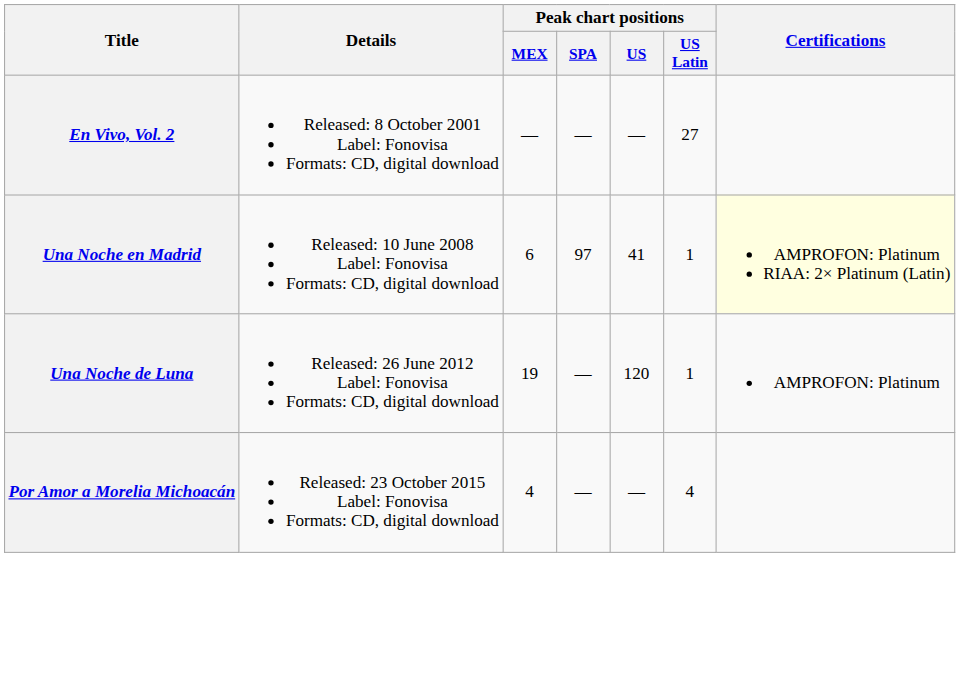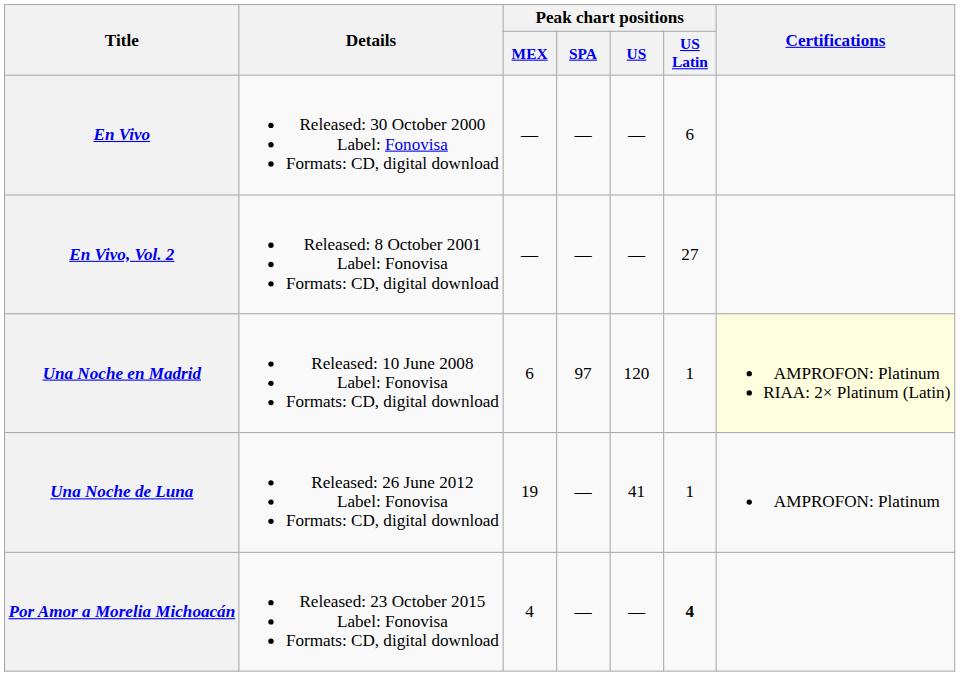+ row: En Vivo | Released: 30 October 2000 Label: Fonovisa Formats: CD, digital download | — | — | — | 6
Una Noche en Madrid | Peak chart positions / US: 41 -> 120
Una Noche de Luna | Peak chart positions / US: 120 -> 41
Por Amor a Morelia Michoacán | Peak chart positions / US Latin: normal -> bold
